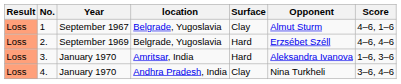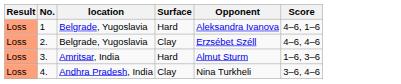- column: Year | September 1967 | September 1969 | January 1970 | January 1970
1 | Surface: Clay -> Hard
1 | Opponent: Almut Sturm -> Aleksandra Ivanova
2. | Surface: Hard -> Clay
3. | Opponent: Aleksandra Ivanova -> Almut Sturm
